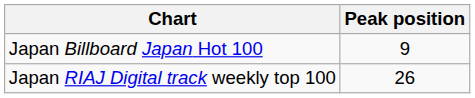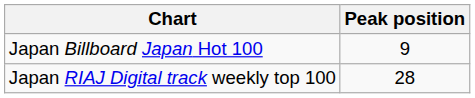Japan RIAJ Digital track weekly top 100 | Peak position: 26 -> 28
